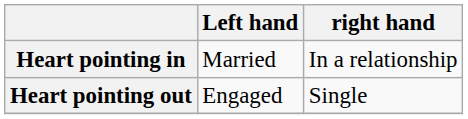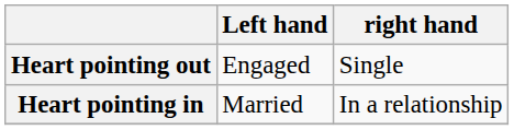rows swapped: Heart pointing in <-> Heart pointing out
